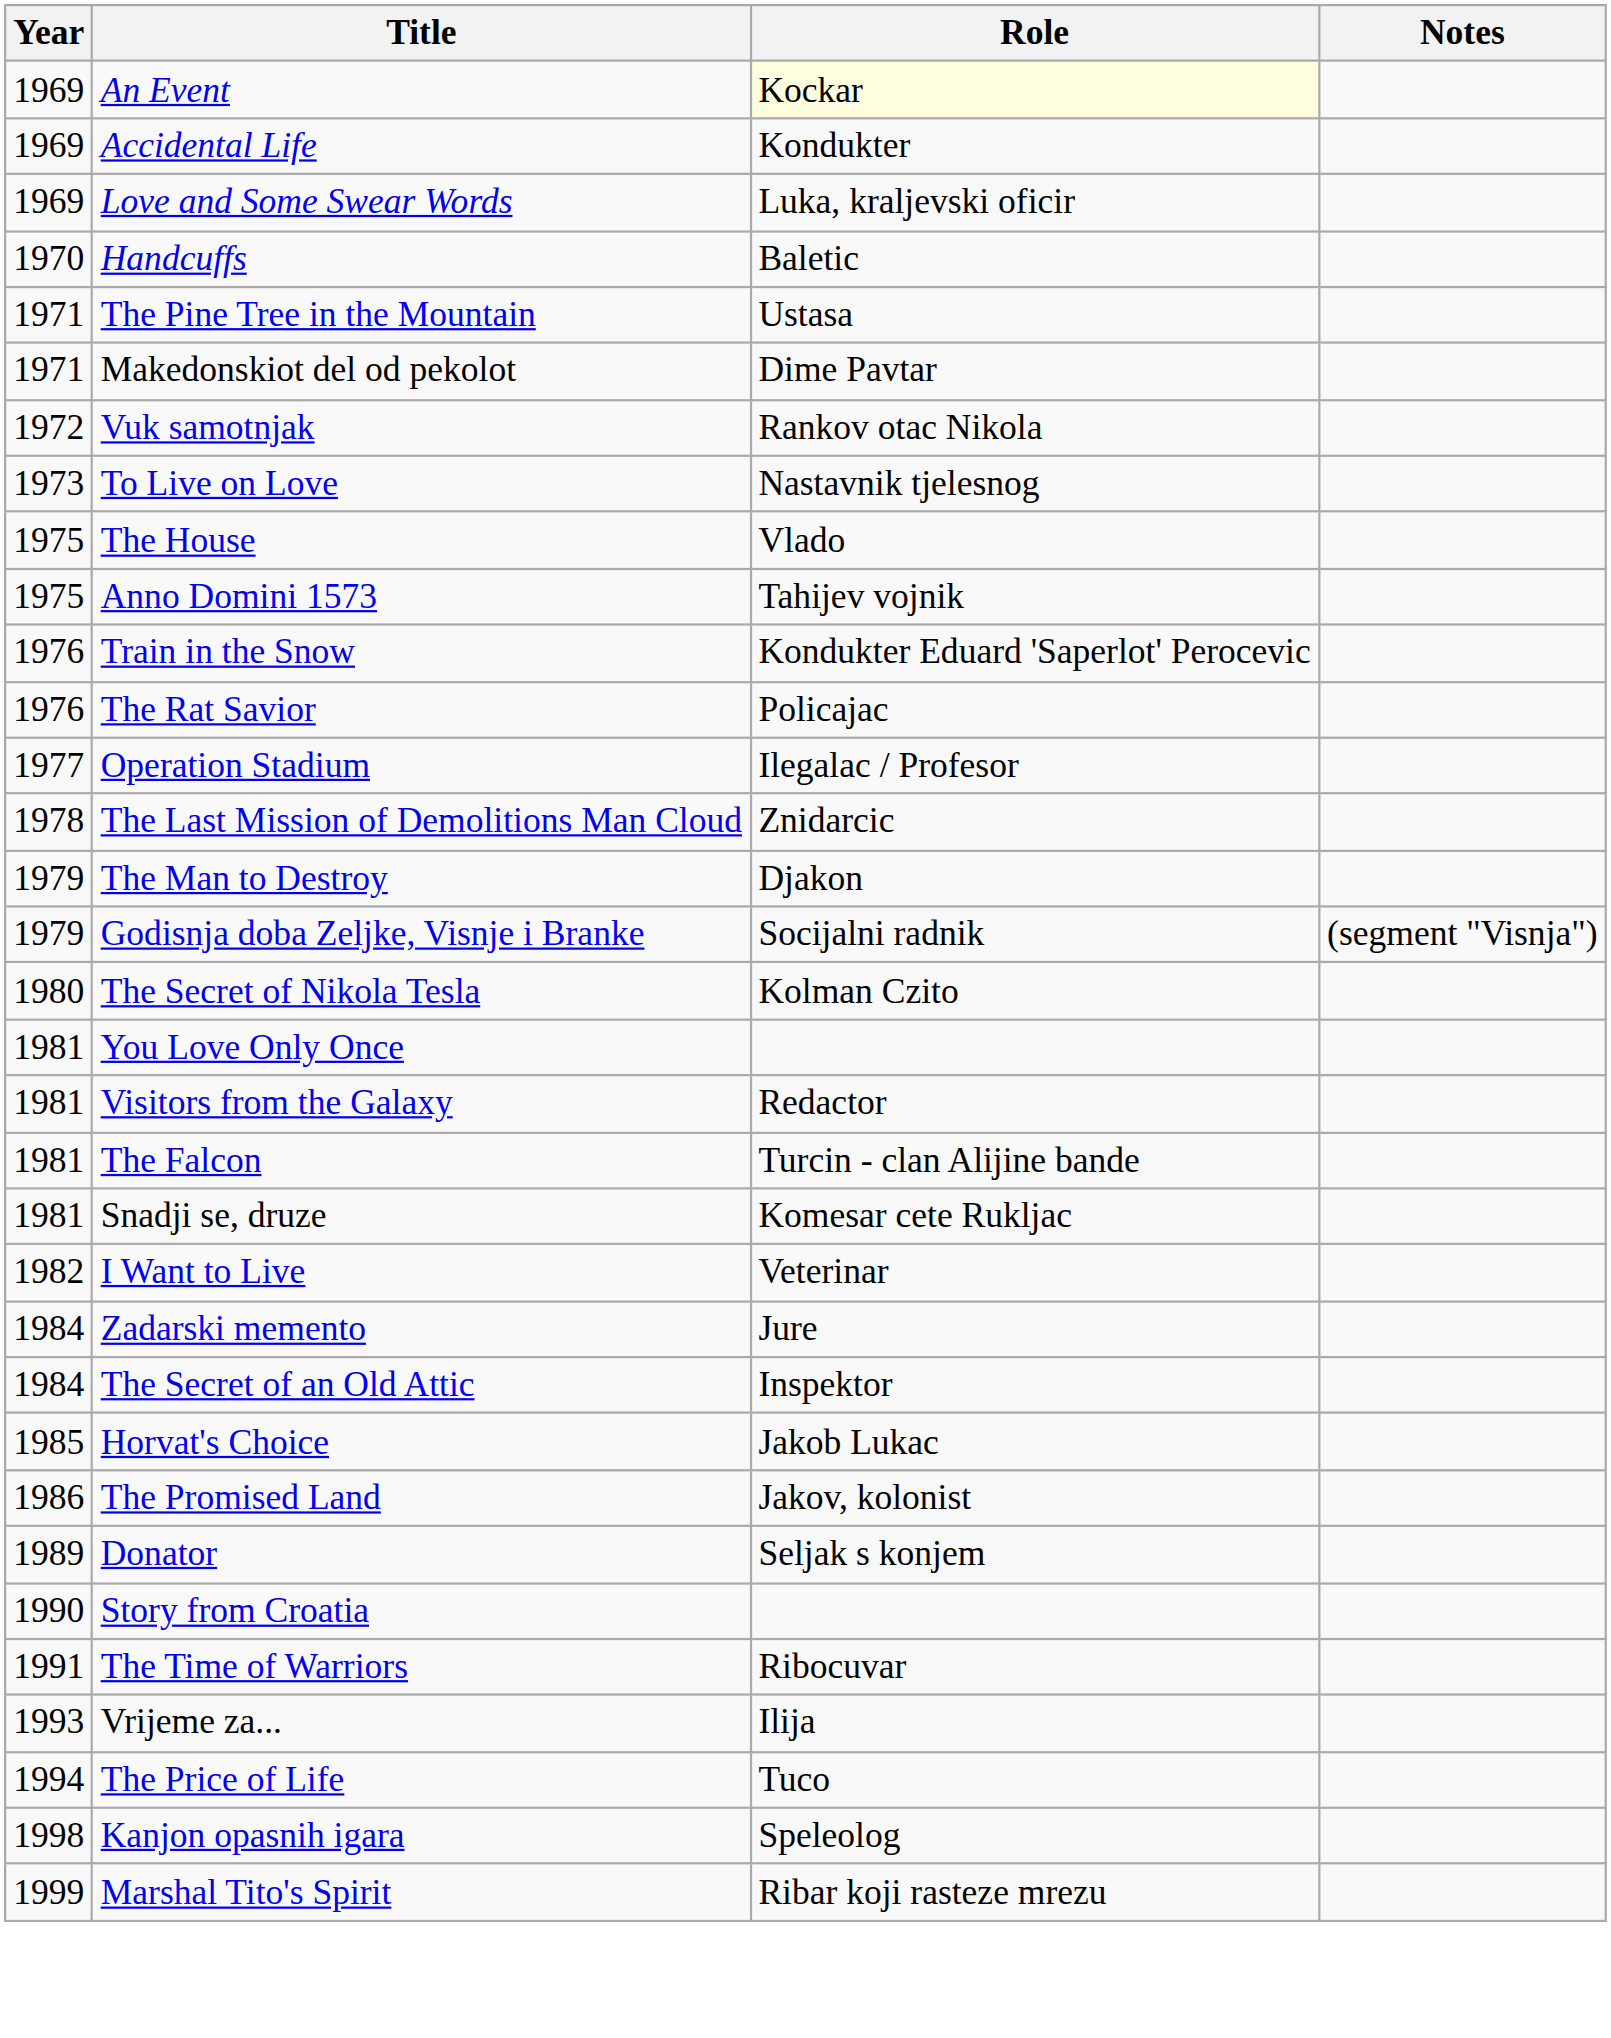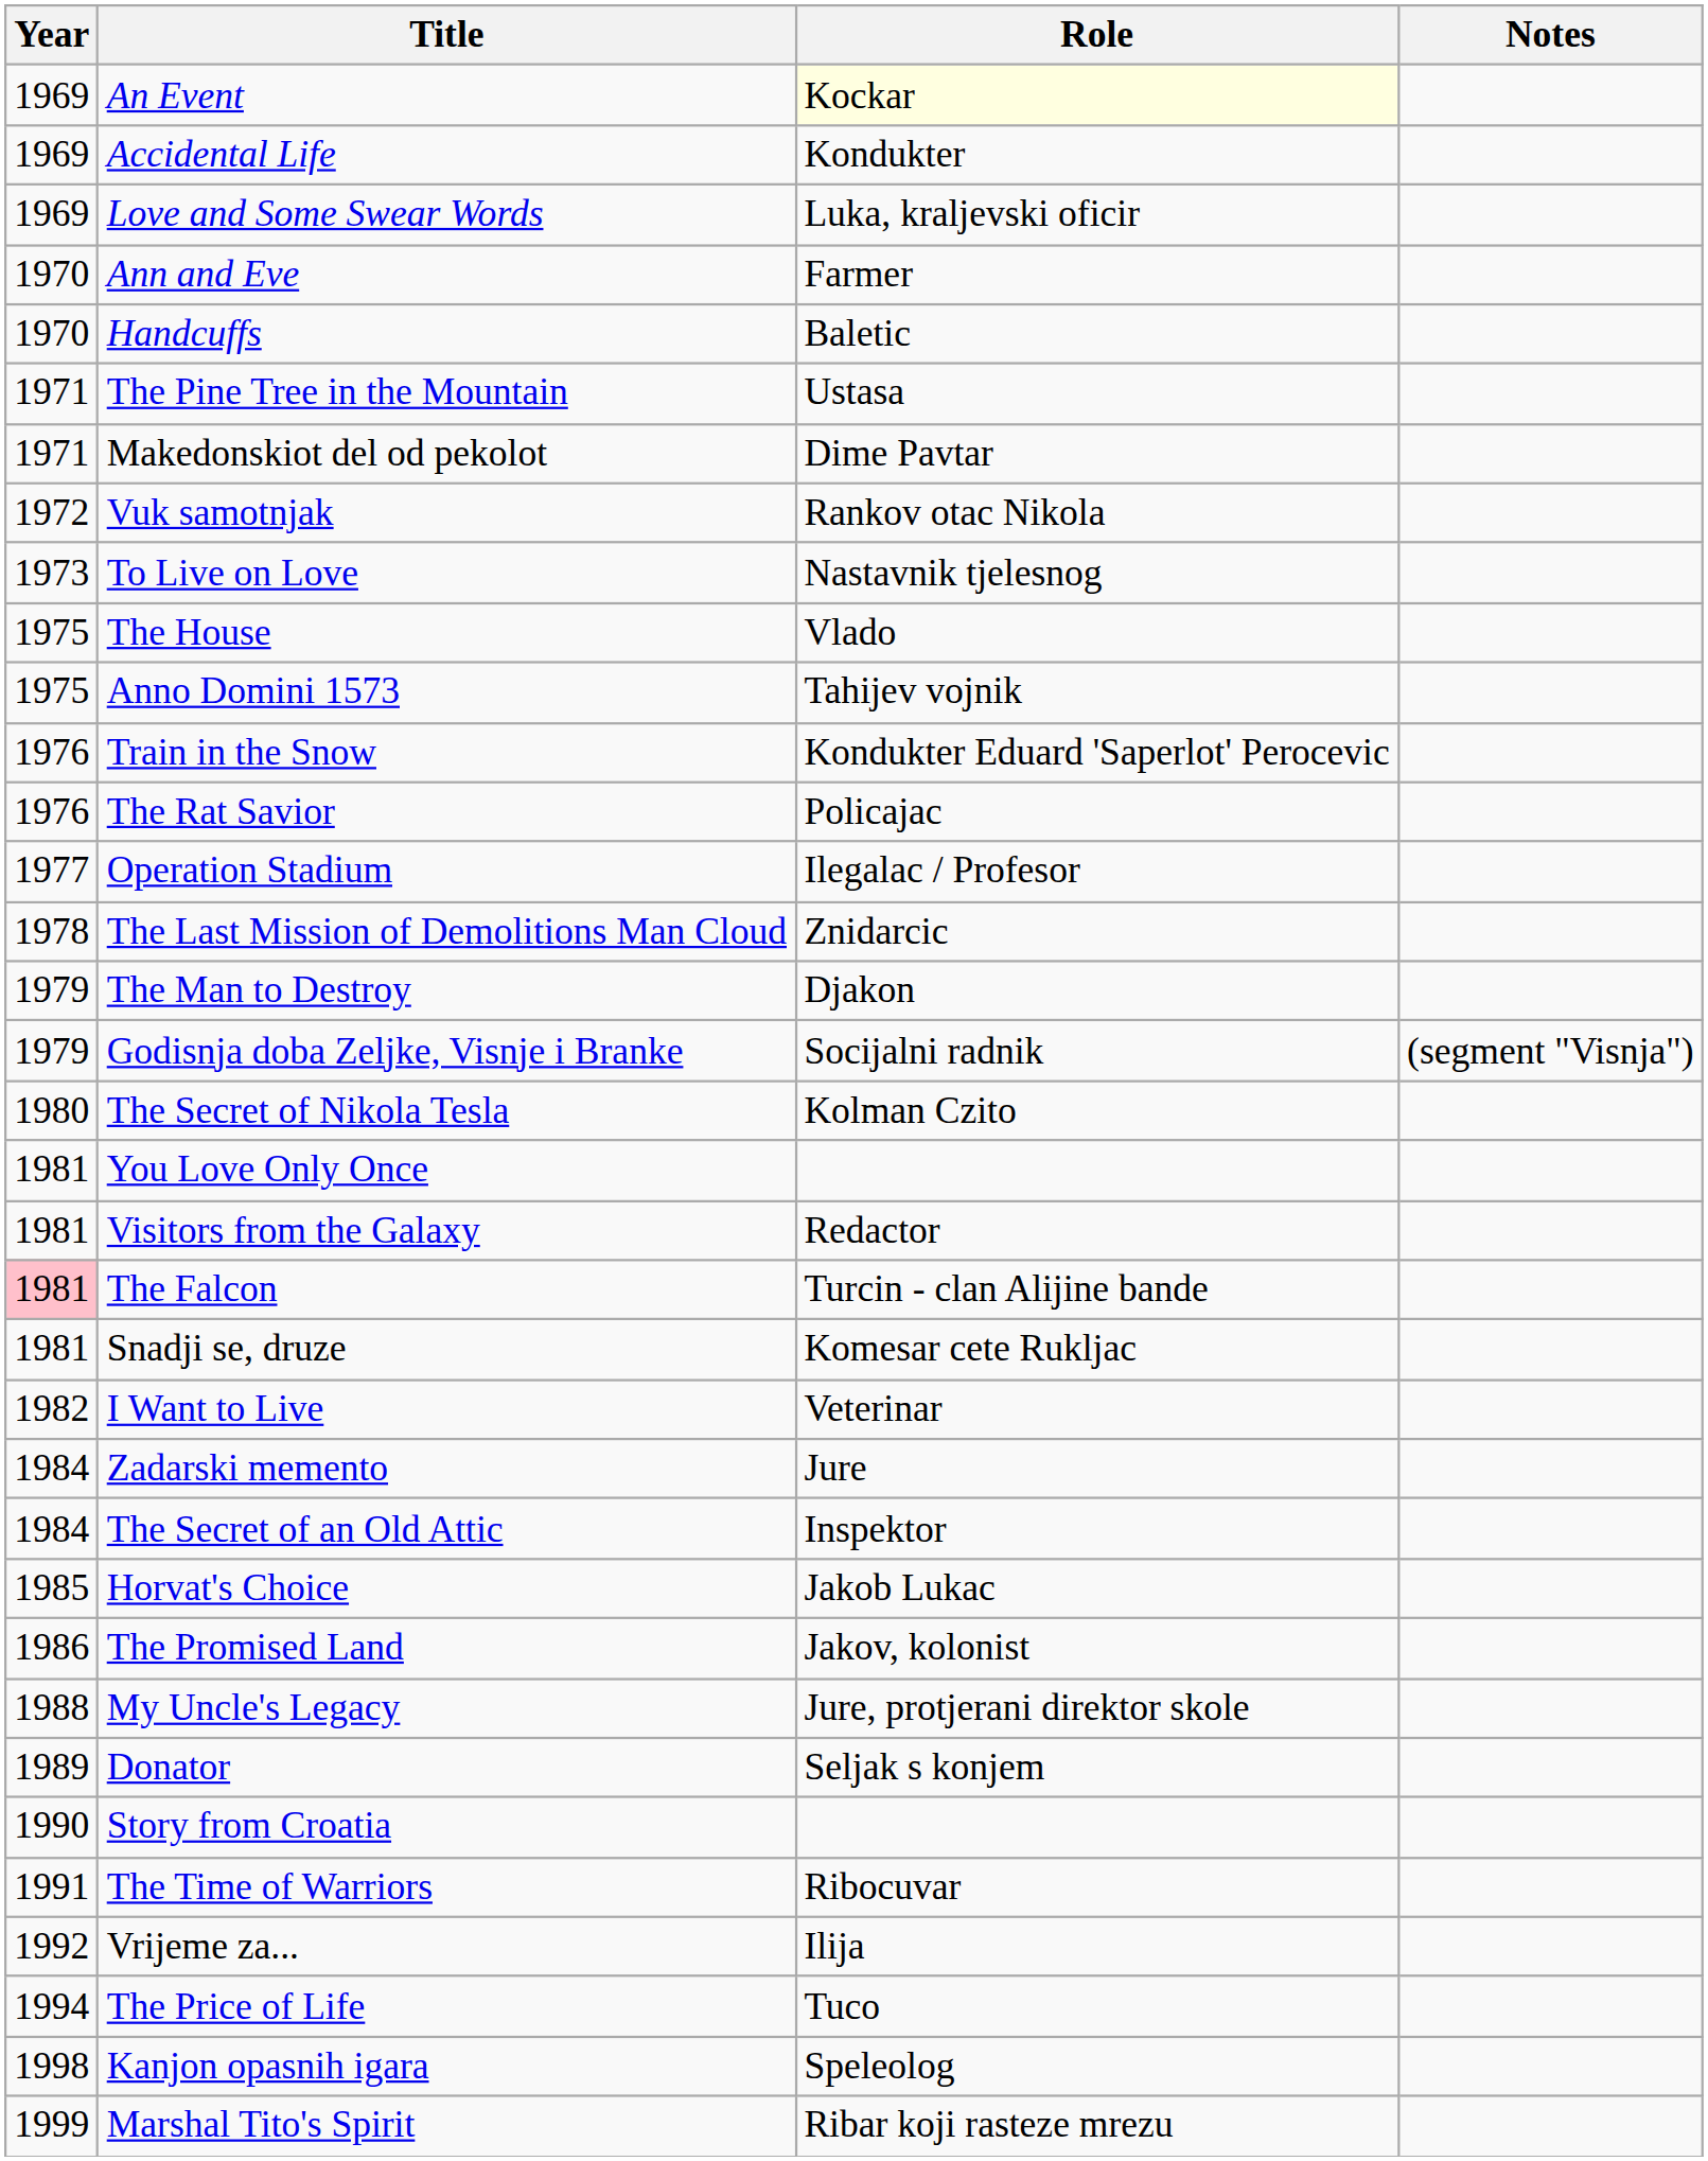+ row: 1970 | Ann and Eve | Farmer
The Falcon | Year: no background -> pink background
+ row: 1988 | My Uncle's Legacy | Jure, protjerani direktor skole
Vrijeme za... | Year: 1993 -> 1992
